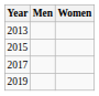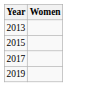- column: Men
